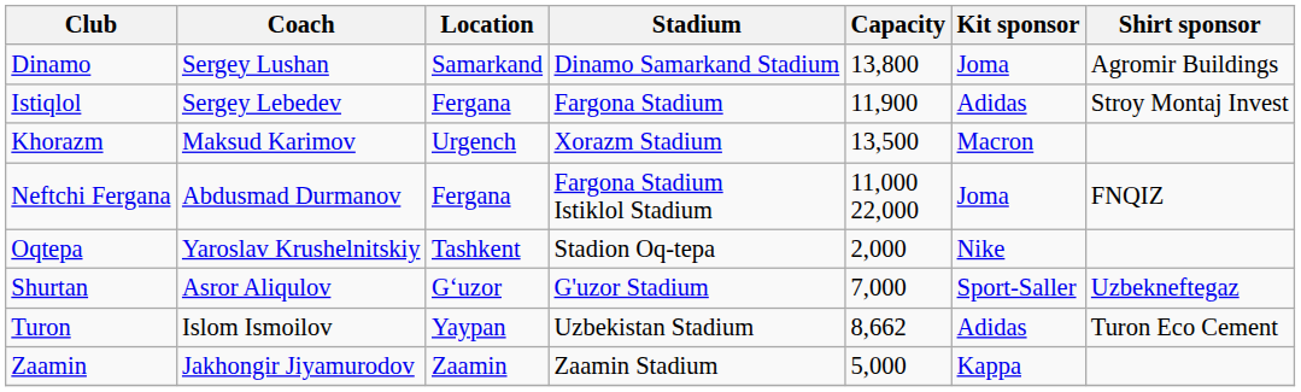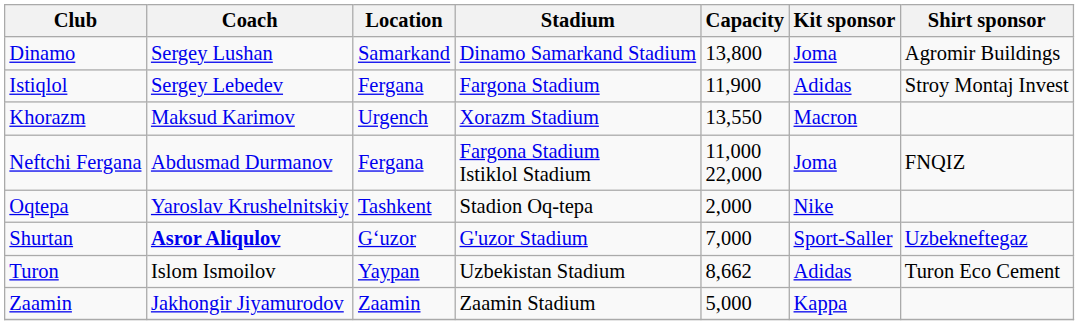Khorazm | Capacity: 13,500 -> 13,550
Shurtan | Coach: normal -> bold
